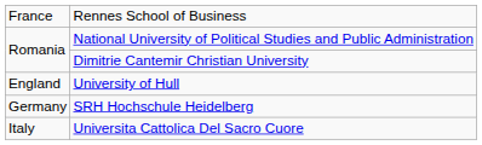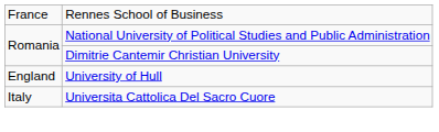- row: Germany | SRH Hochschule Heidelberg
